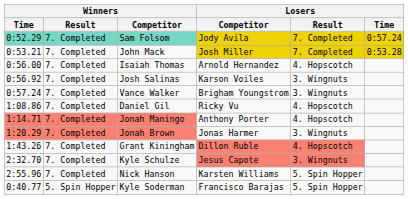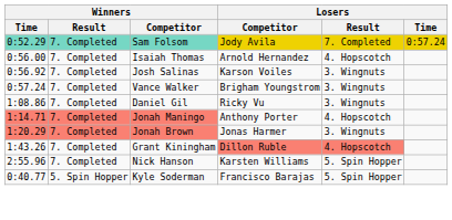- row: 0:53.21 | 7. Completed | John Mack | Josh Miller | 7. Completed | 0:53.28
Daniel Gil | Losers / Result: 4. Hopscotch -> 3. Wingnuts
- row: 2:32.70 | 7. Completed | Kyle Schulze | Jesus Capote | 3. Wingnuts
